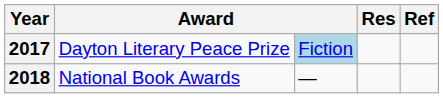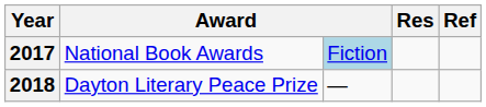2017 | column 2: Dayton Literary Peace Prize -> National Book Awards
2018 | column 2: National Book Awards -> Dayton Literary Peace Prize
